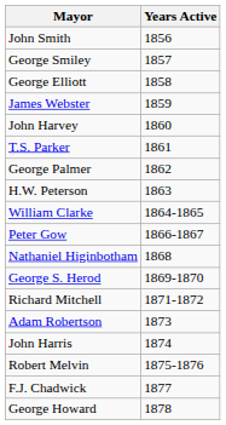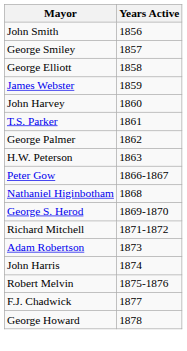- row: William Clarke | 1864-1865
